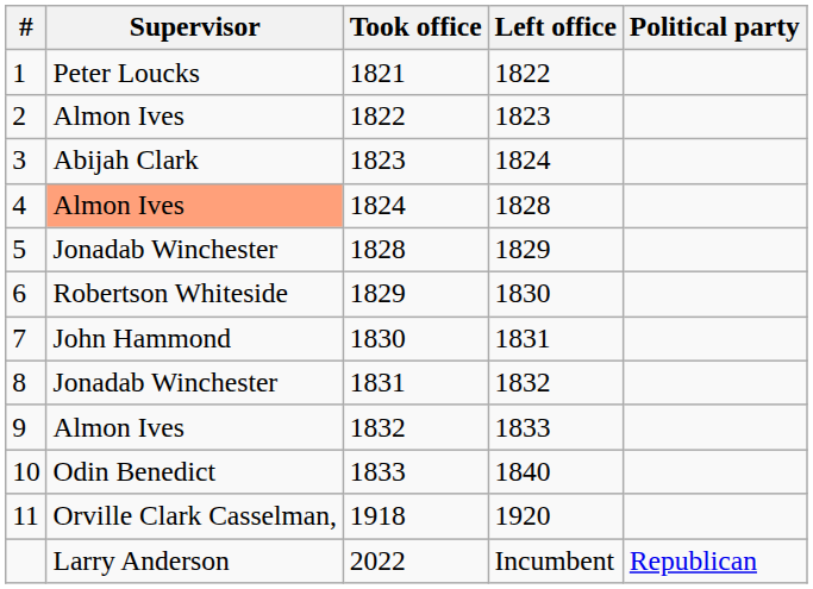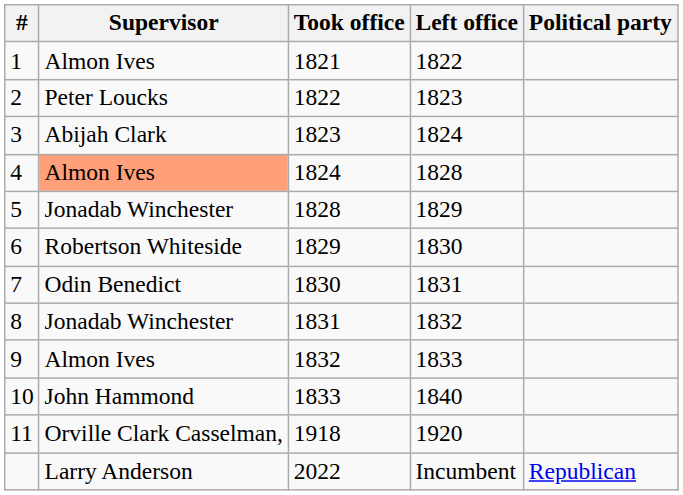1 | Supervisor: Peter Loucks -> Almon Ives
2 | Supervisor: Almon Ives -> Peter Loucks
7 | Supervisor: John Hammond -> Odin Benedict
10 | Supervisor: Odin Benedict -> John Hammond
